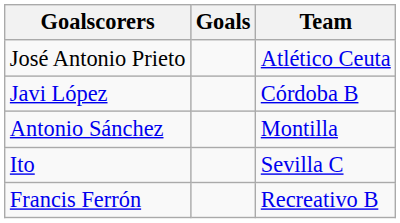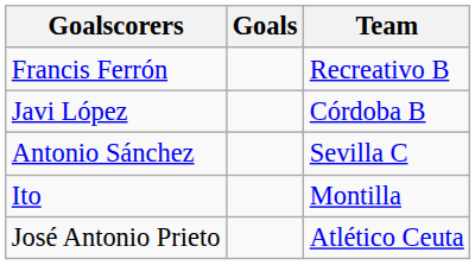rows swapped: Francis Ferrón <-> José Antonio Prieto
Antonio Sánchez | Team: Montilla -> Sevilla C
Ito | Team: Sevilla C -> Montilla
